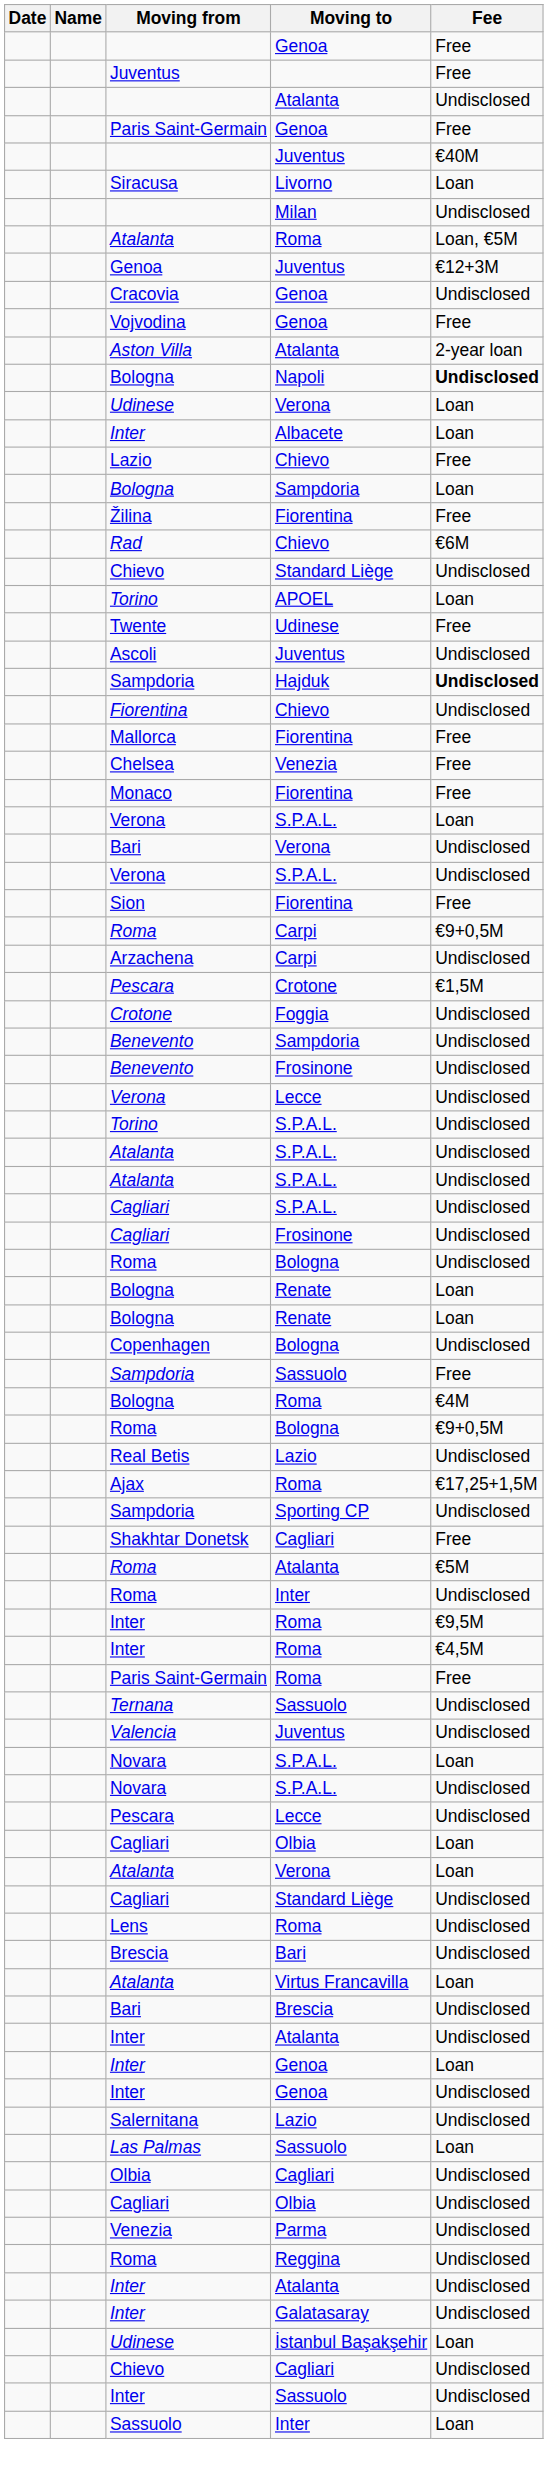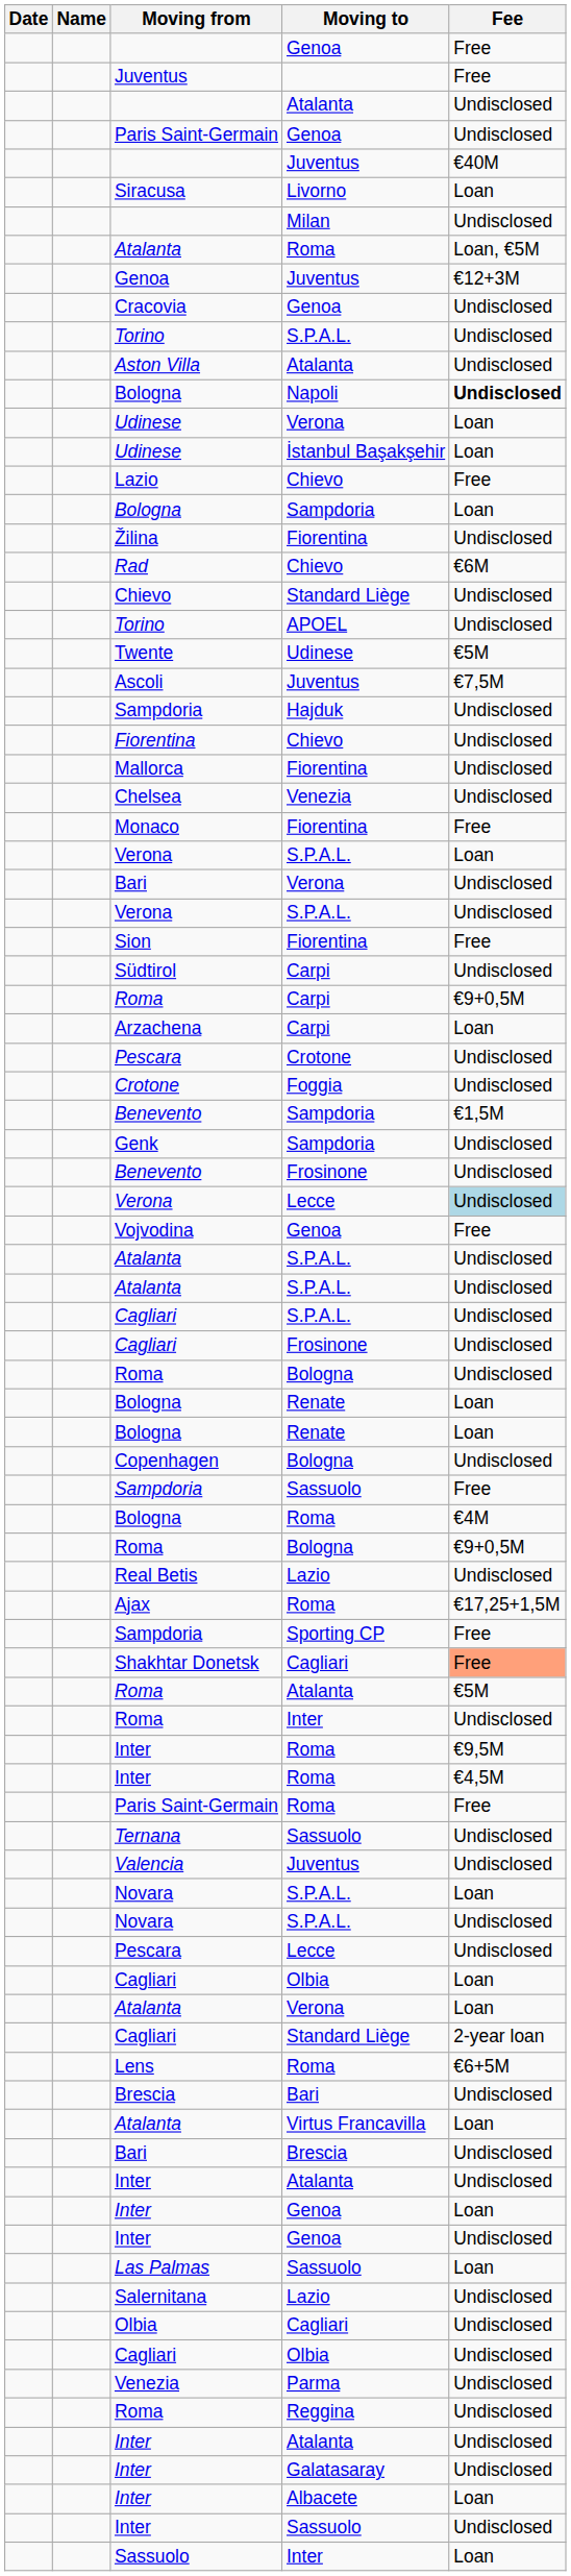Paris Saint-Germain / Genoa | Fee: Free -> Undisclosed
rows swapped: Vojvodina <-> Torino / S.P.A.L.
Aston Villa | Fee: 2-year loan -> Undisclosed
rows swapped: Udinese / İstanbul Başakşehir <-> Inter / Albacete
Žilina | Fee: Free -> Undisclosed
Torino / APOEL | Fee: Loan -> Undisclosed
Twente | Fee: Free -> €5M
Ascoli | Fee: Undisclosed -> €7,5M
Sampdoria / Hajduk | Fee: bold -> normal
Mallorca | Fee: Free -> Undisclosed
Chelsea | Fee: Free -> Undisclosed
+ row: Südtirol | Carpi | Undisclosed
Arzachena | Fee: Undisclosed -> Loan
Pescara / Crotone | Fee: €1,5M -> Undisclosed
Benevento / Sampdoria | Fee: Undisclosed -> €1,5M
+ row: Genk | Sampdoria | Undisclosed
Verona / Lecce | Fee: no background -> lightblue background
Sampdoria / Sporting CP | Fee: Undisclosed -> Free
Shakhtar Donetsk | Fee: no background -> lightsalmon background
Cagliari / Standard Liège | Fee: Undisclosed -> 2-year loan
Lens | Fee: Undisclosed -> €6+5M
rows swapped: Salernitana <-> Las Palmas
- row: Chievo | Cagliari | Undisclosed
